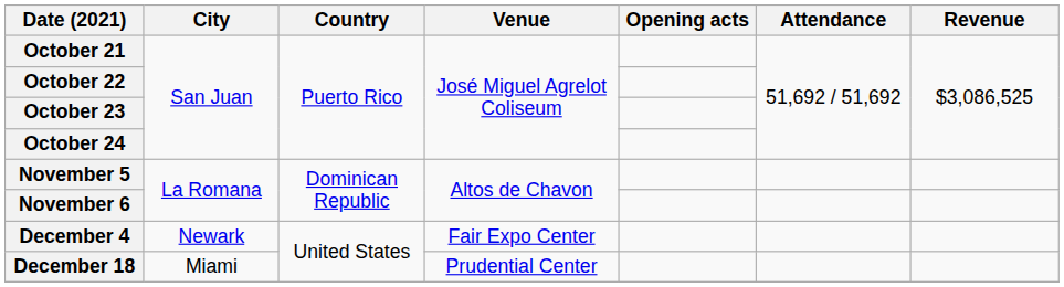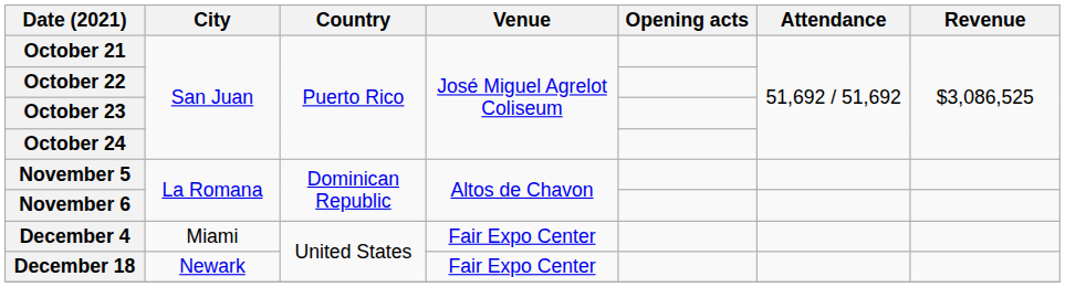December 4 | City: Newark -> Miami
December 18 | City: Miami -> Newark
December 18 | Venue: Prudential Center -> Fair Expo Center
